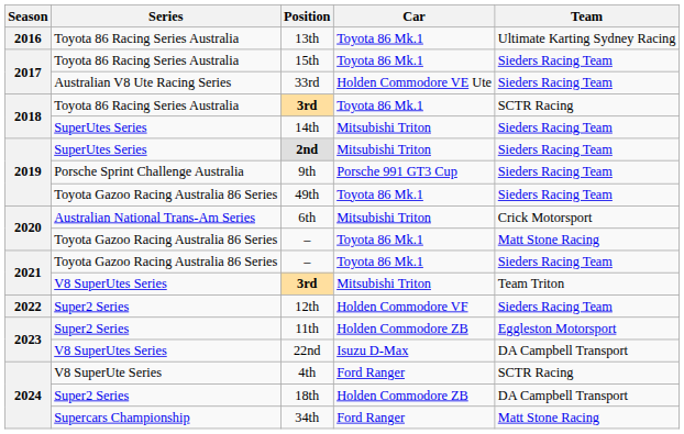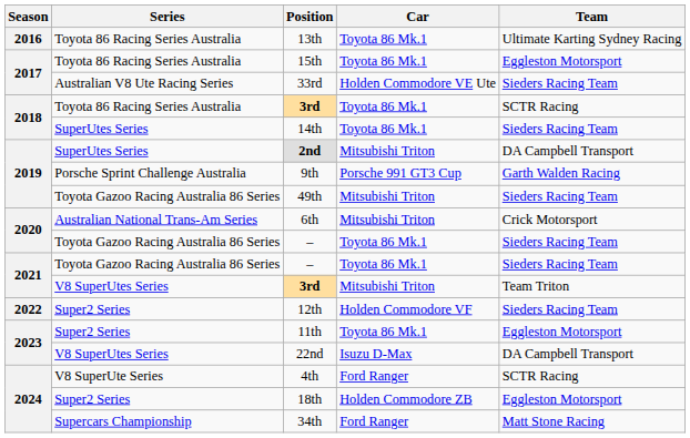15th | Team: Sieders Racing Team -> Eggleston Motorsport
14th | Car: Mitsubishi Triton -> Toyota 86 Mk.1
2nd | Team: Sieders Racing Team -> DA Campbell Transport
9th | Team: Sieders Racing Team -> Garth Walden Racing
49th | Car: Toyota 86 Mk.1 -> Mitsubishi Triton
2020 / – | Team: Matt Stone Racing -> Sieders Racing Team
11th | Car: Holden Commodore ZB -> Toyota 86 Mk.1
18th | Team: DA Campbell Transport -> Eggleston Motorsport
